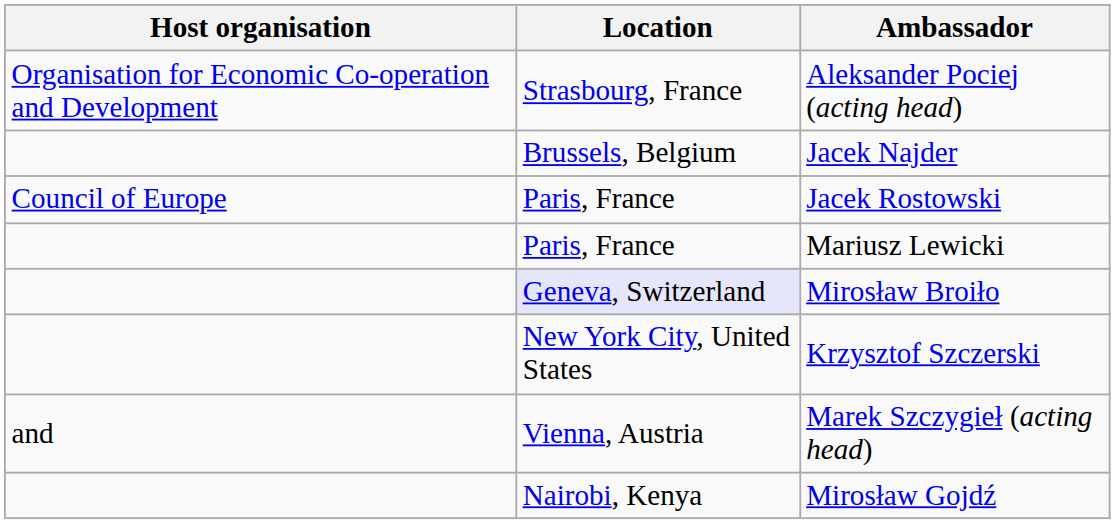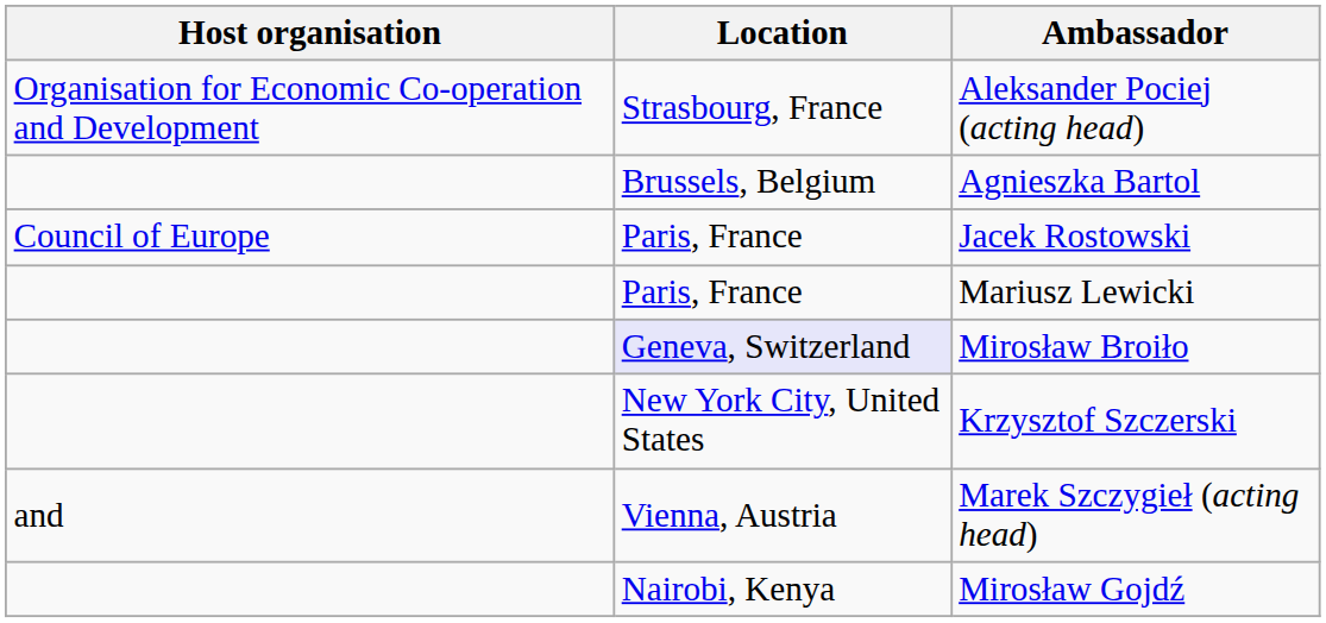+ row: Brussels, Belgium | Agnieszka Bartol
- row: Brussels, Belgium | Jacek Najder
